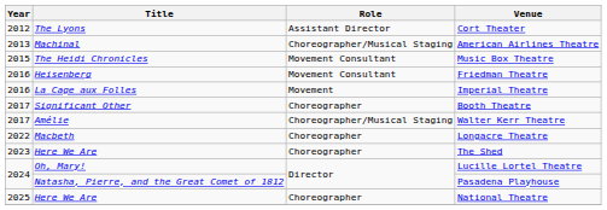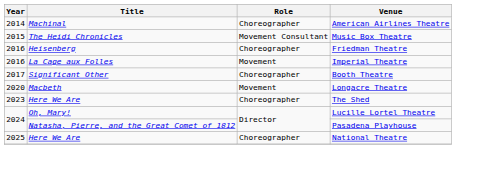- row: 2012 | The Lyons | Assistant Director | Cort Theater
American Airlines Theatre | Year: 2013 -> 2014
American Airlines Theatre | Role: Choreographer/Musical Staging -> Choreographer
Friedman Theatre | Role: Movement Consultant -> Choreographer
- row: 2017 | Amélie | Choreographer/Musical Staging | Walter Kerr Theatre
Longacre Theatre | Year: 2022 -> 2020
Longacre Theatre | Role: Choreographer -> Movement
